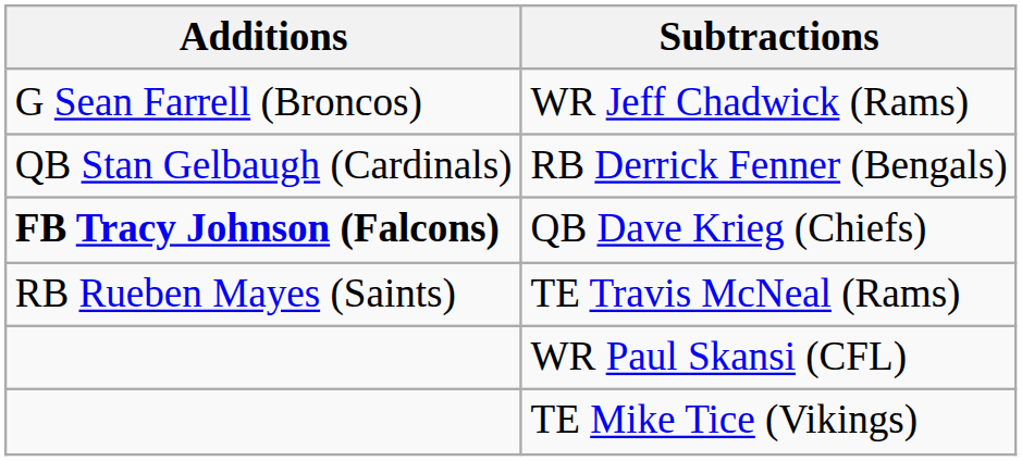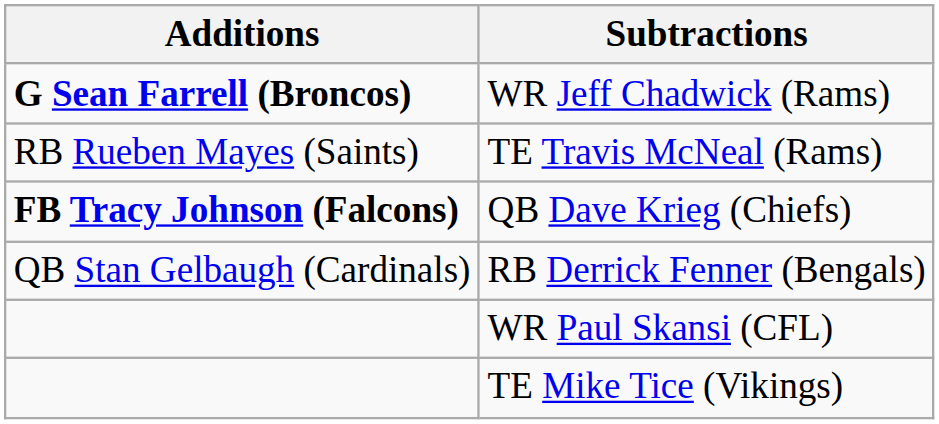WR Jeff Chadwick (Rams) | Additions: normal -> bold
rows swapped: RB Derrick Fenner (Bengals) <-> TE Travis McNeal (Rams)
